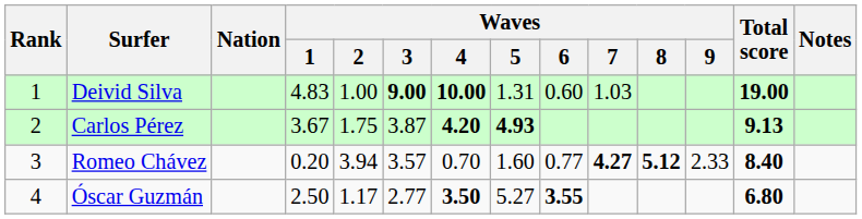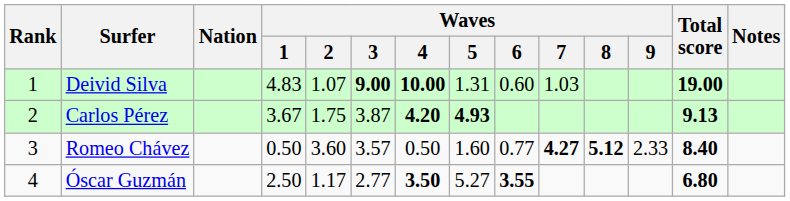Deivid Silva | Waves / 2: 1.00 -> 1.07
Romeo Chávez | Waves / 1: 0.20 -> 0.50
Romeo Chávez | Waves / 2: 3.94 -> 3.60
Romeo Chávez | Waves / 4: 0.70 -> 0.50
